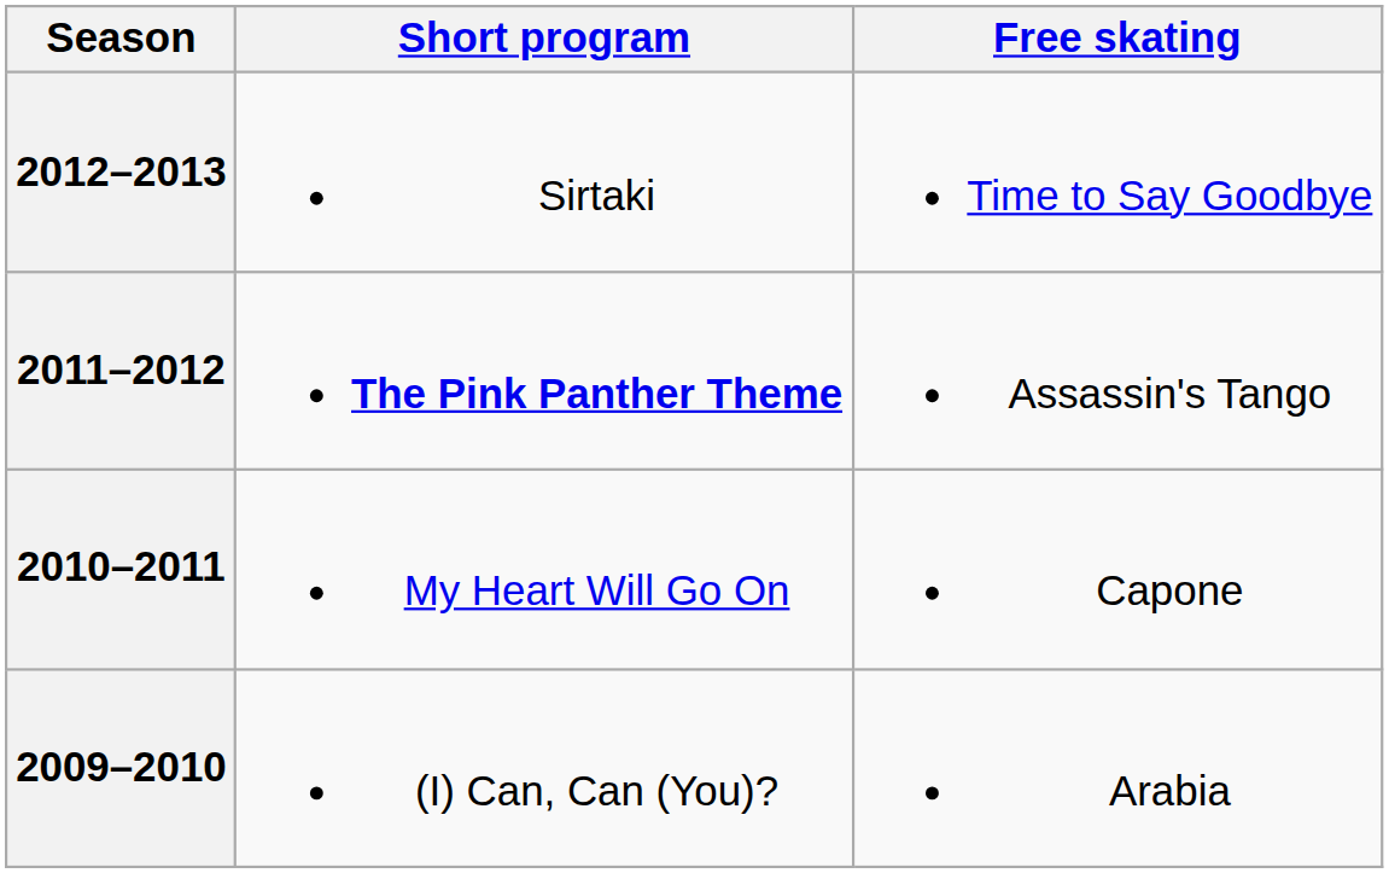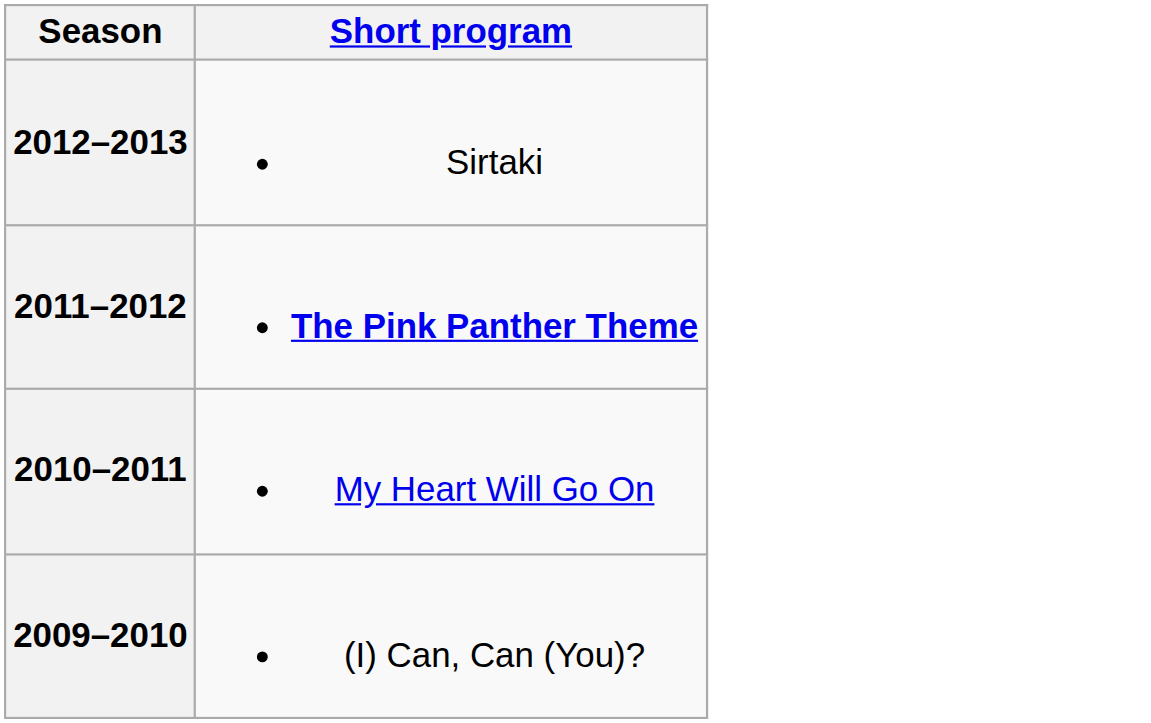- column: Free skating | Time to Say Goodbye | Assassin's Tango | Capone | Arabia
